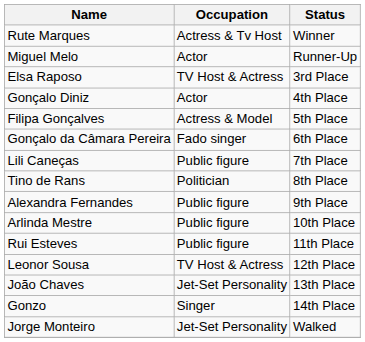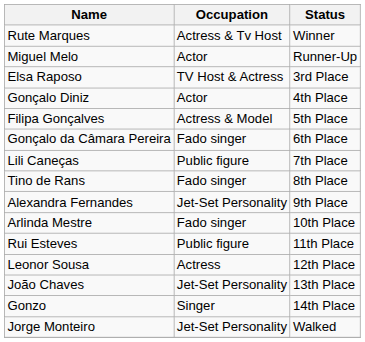Tino de Rans | Occupation: Politician -> Fado singer
Alexandra Fernandes | Occupation: Public figure -> Jet-Set Personality
Arlinda Mestre | Occupation: Public figure -> Fado singer
Leonor Sousa | Occupation: TV Host & Actress -> Actress
